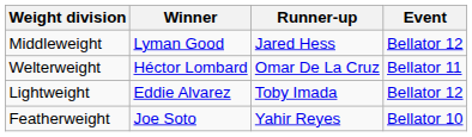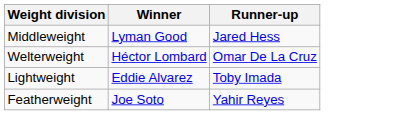- column: Event | Bellator 12 | Bellator 11 | Bellator 12 | Bellator 10
